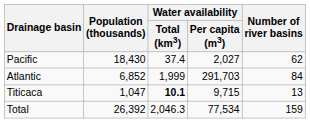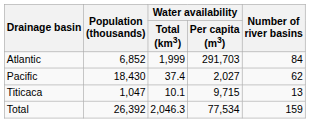rows swapped: Pacific <-> Atlantic
Titicaca | Water availability / Total (km3): bold -> normal
